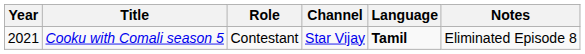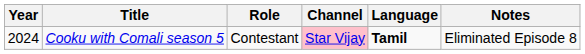Cooku with Comali season 5 | Year: 2021 -> 2024
Cooku with Comali season 5 | Channel: no background -> pink background
